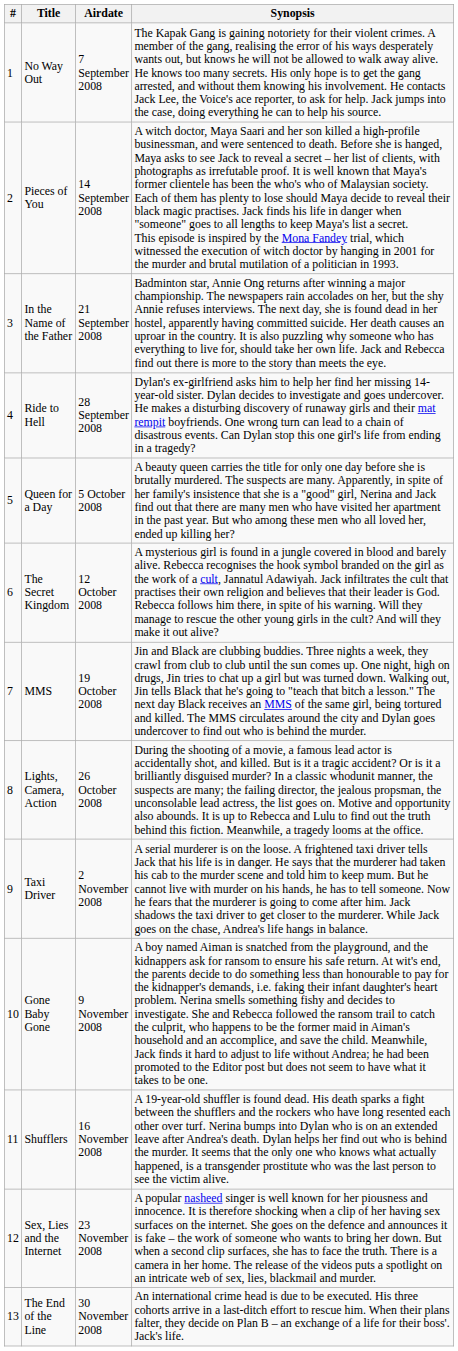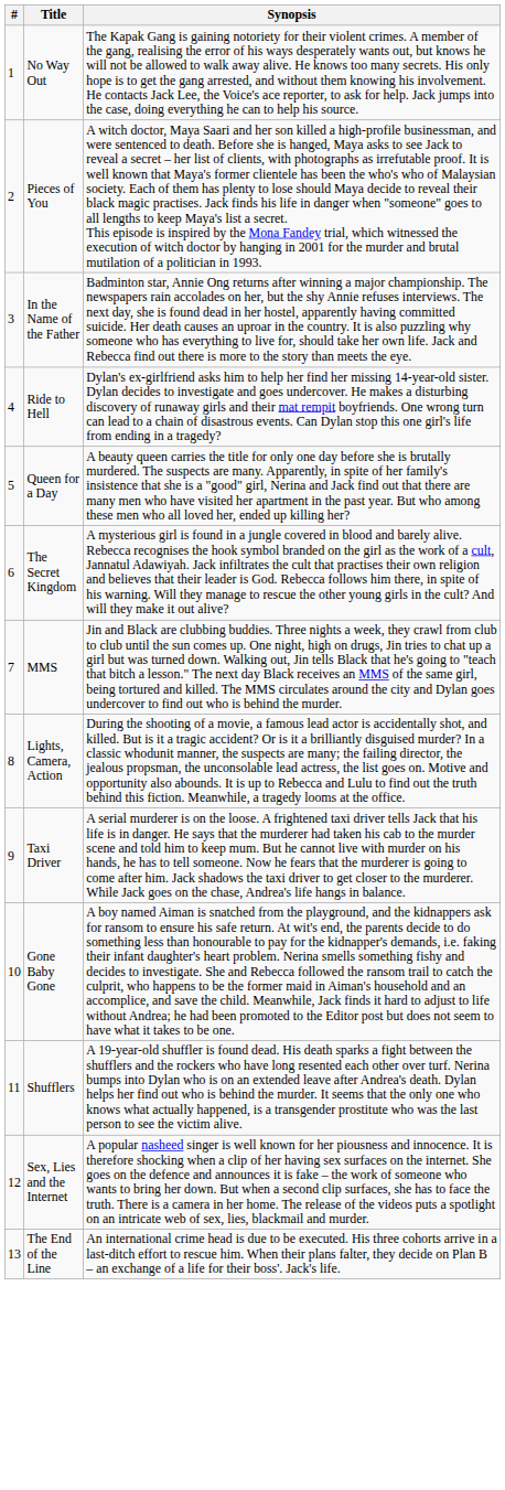- column: Airdate | 7 September 2008 | 14 September 2008 | 21 September 2008 | 28 September 2008 | 5 October 2008 | 12 October 2008 | 19 October 2008 | 26 October 2008 | 2 November 2008 | 9 November 2008 | 16 November 2008 | 23 November 2008 | 30 November 2008
